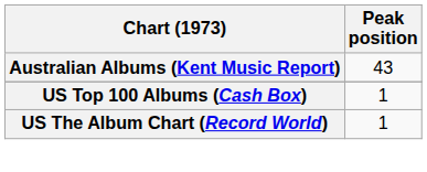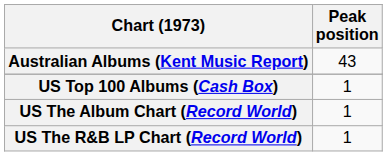+ row: US The R&B LP Chart (Record World) | 1
